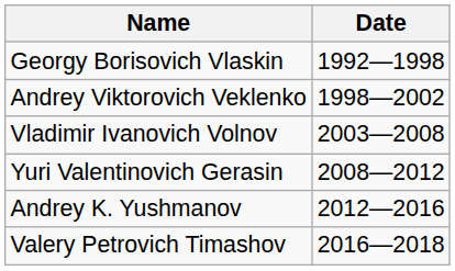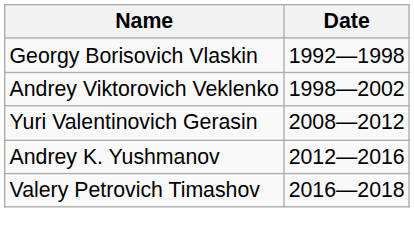- row: Vladimir Ivanovich Volnov | 2003—2008
